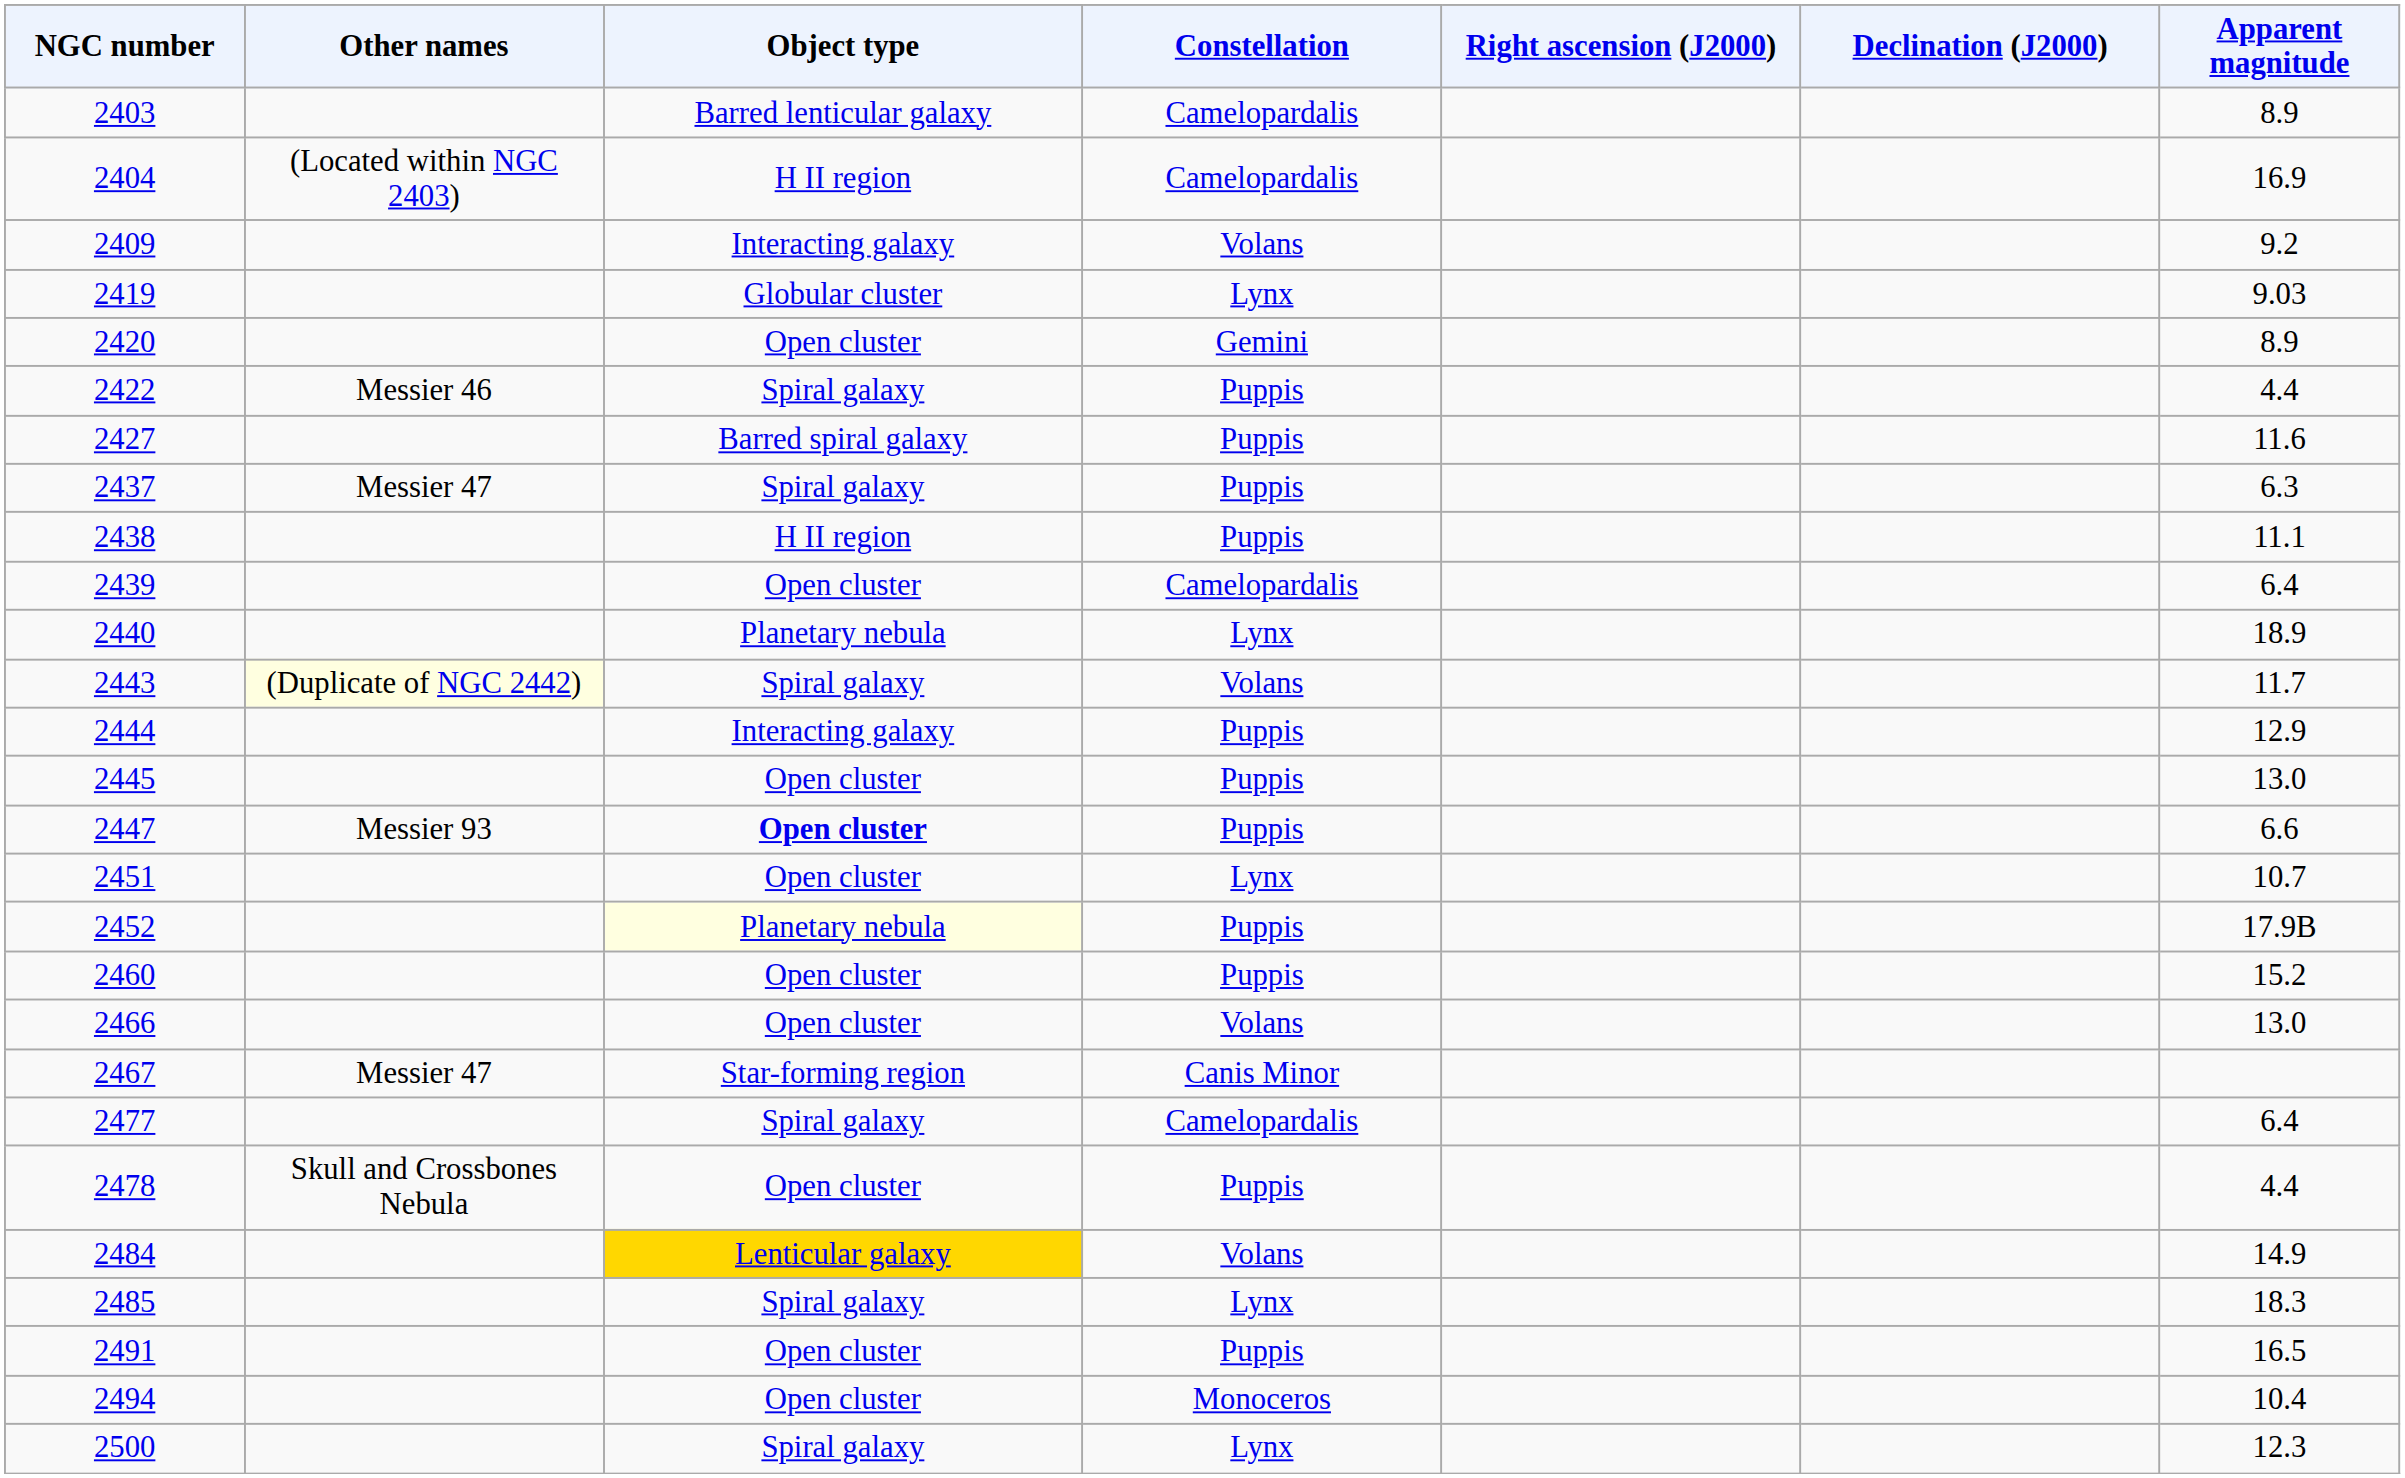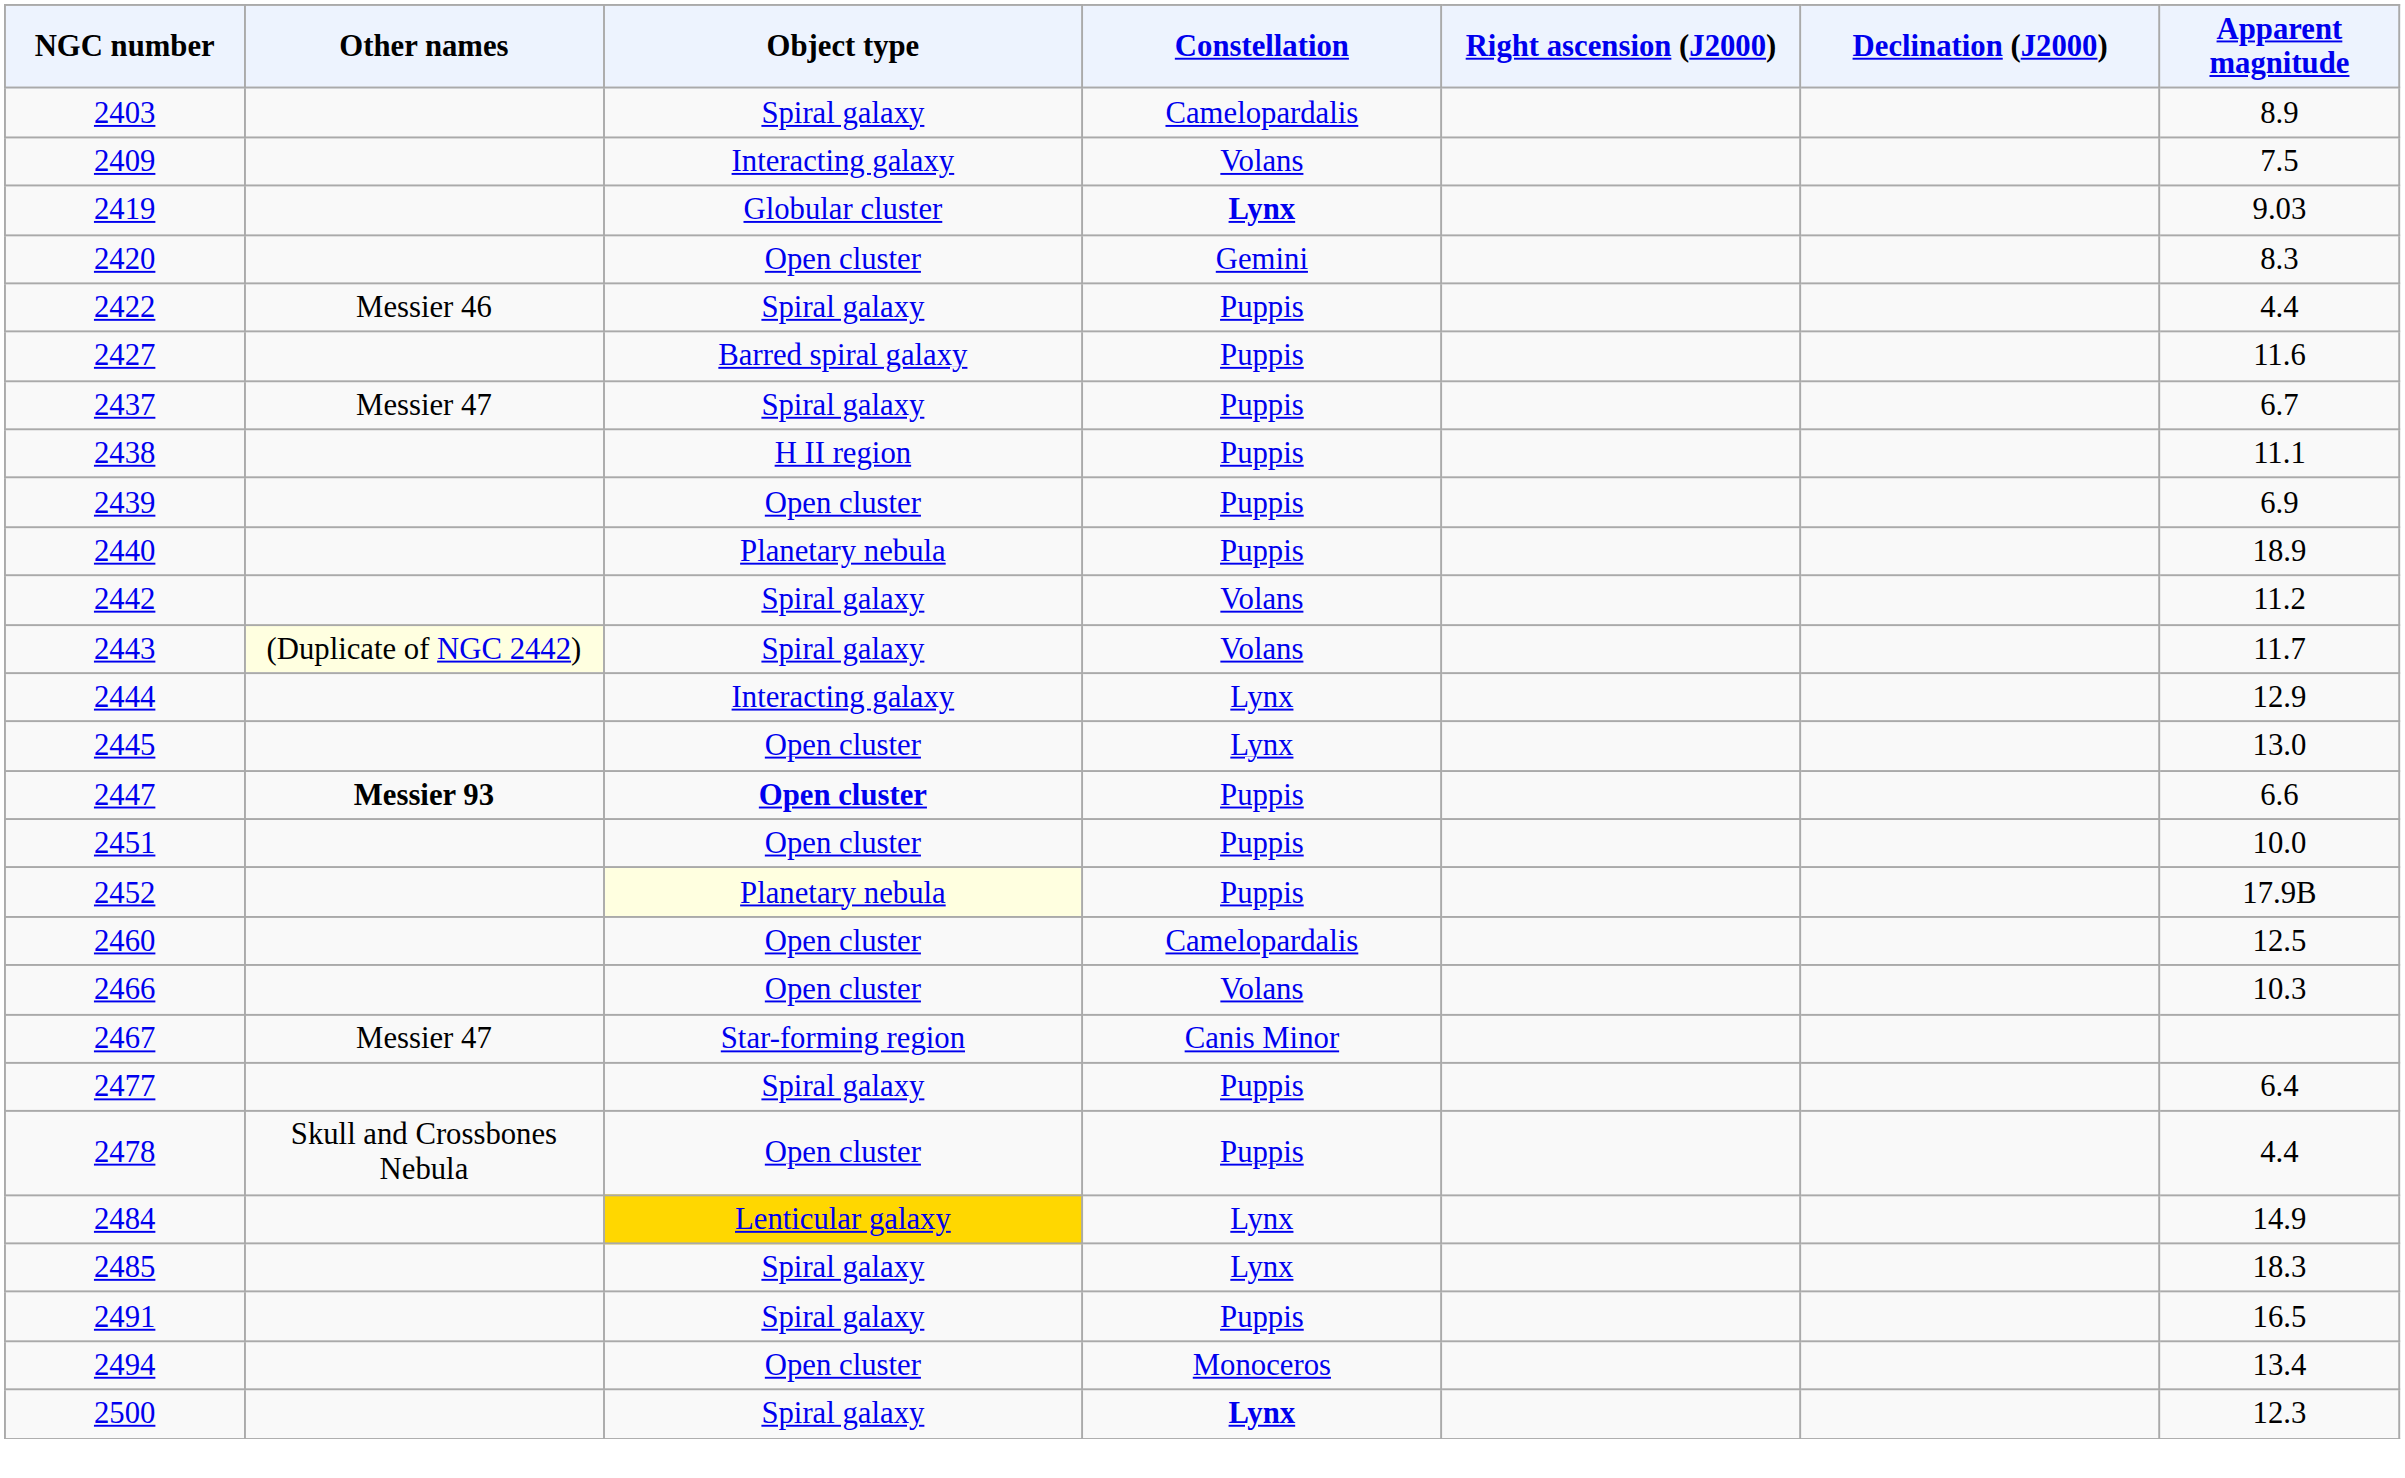2403 | Object type: Barred lenticular galaxy -> Spiral galaxy
- row: 2404 | (Located within NGC 2403) | H II region | Camelopardalis | 16.9
2409 | Apparent magnitude: 9.2 -> 7.5
2419 | Constellation: normal -> bold
2420 | Apparent magnitude: 8.9 -> 8.3
2437 | Apparent magnitude: 6.3 -> 6.7
2439 | Constellation: Camelopardalis -> Puppis
2439 | Apparent magnitude: 6.4 -> 6.9
2440 | Constellation: Lynx -> Puppis
+ row: 2442 | Spiral galaxy | Volans | 11.2
2444 | Constellation: Puppis -> Lynx
2445 | Constellation: Puppis -> Lynx
2447 | Other names: normal -> bold
2451 | Constellation: Lynx -> Puppis
2451 | Apparent magnitude: 10.7 -> 10.0
2460 | Constellation: Puppis -> Camelopardalis
2460 | Apparent magnitude: 15.2 -> 12.5
2466 | Apparent magnitude: 13.0 -> 10.3
2477 | Constellation: Camelopardalis -> Puppis
2484 | Constellation: Volans -> Lynx
2491 | Object type: Open cluster -> Spiral galaxy
2494 | Apparent magnitude: 10.4 -> 13.4
2500 | Constellation: normal -> bold
